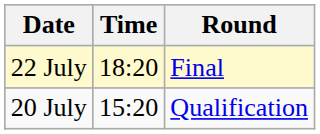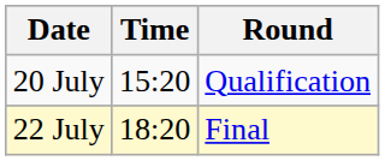rows swapped: 20 July <-> 22 July
